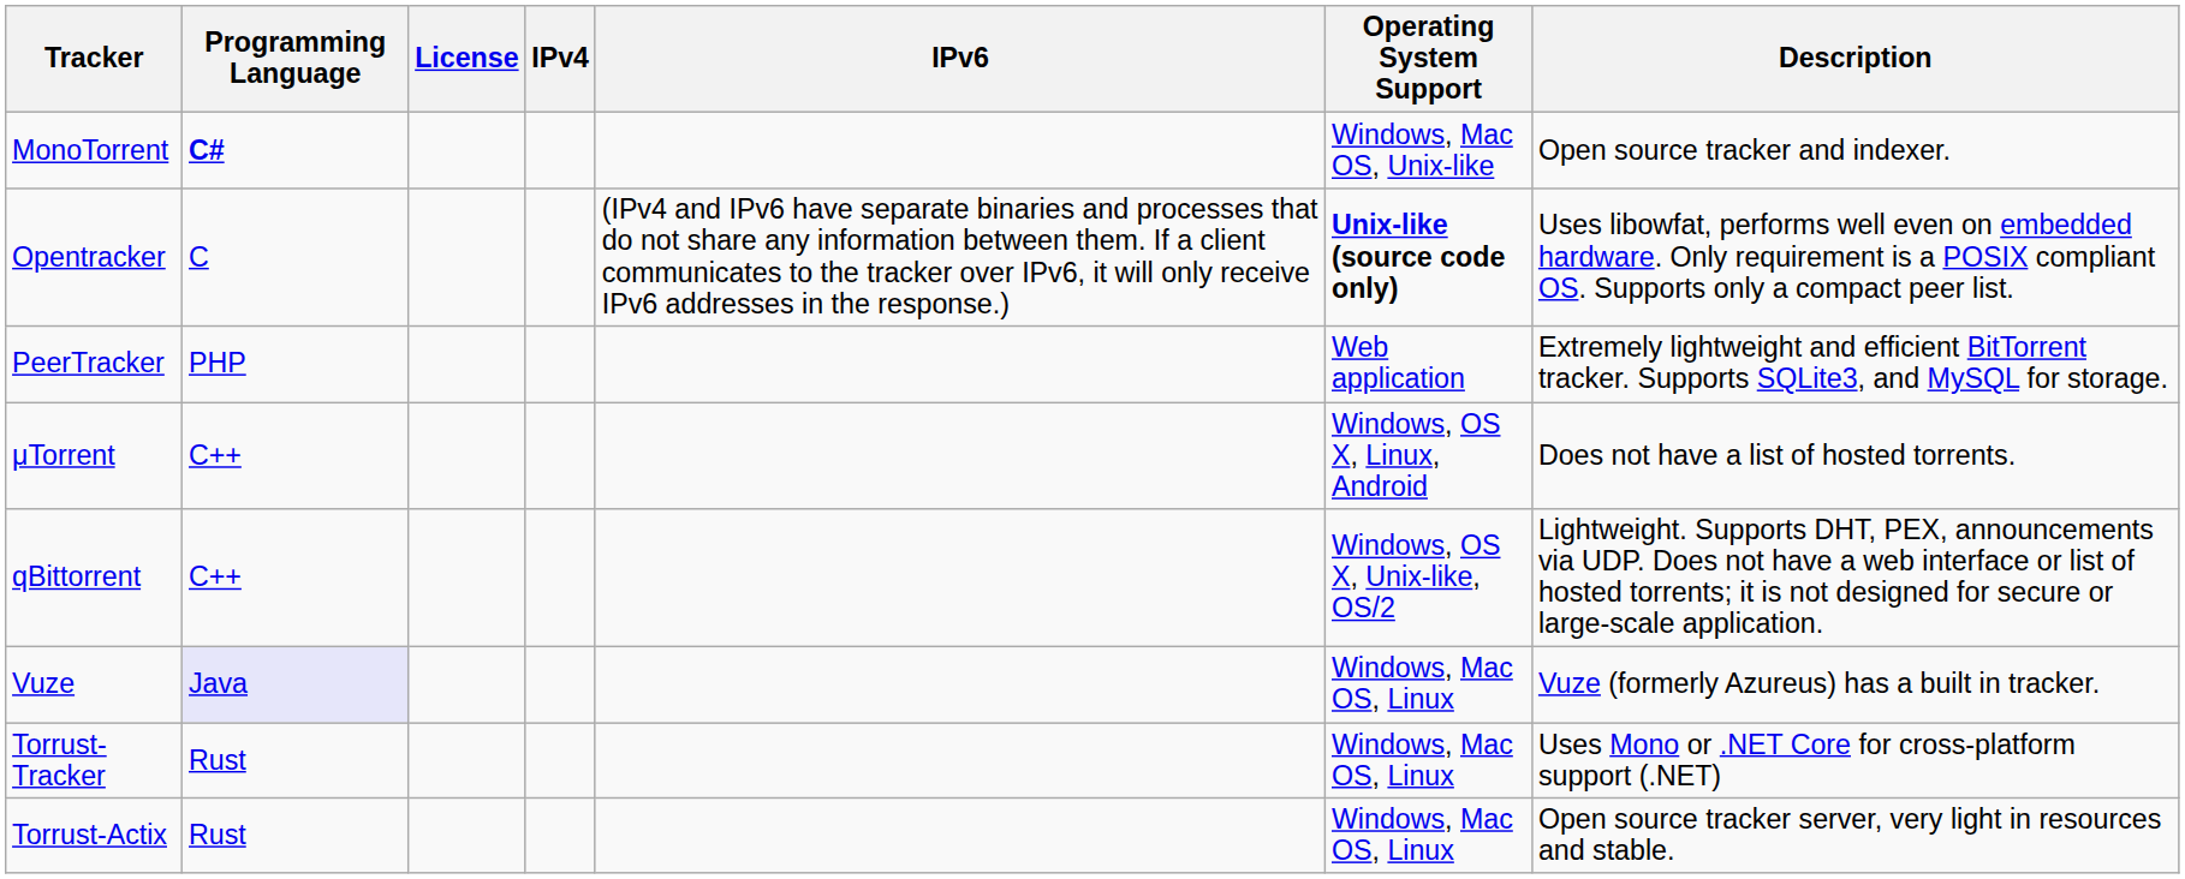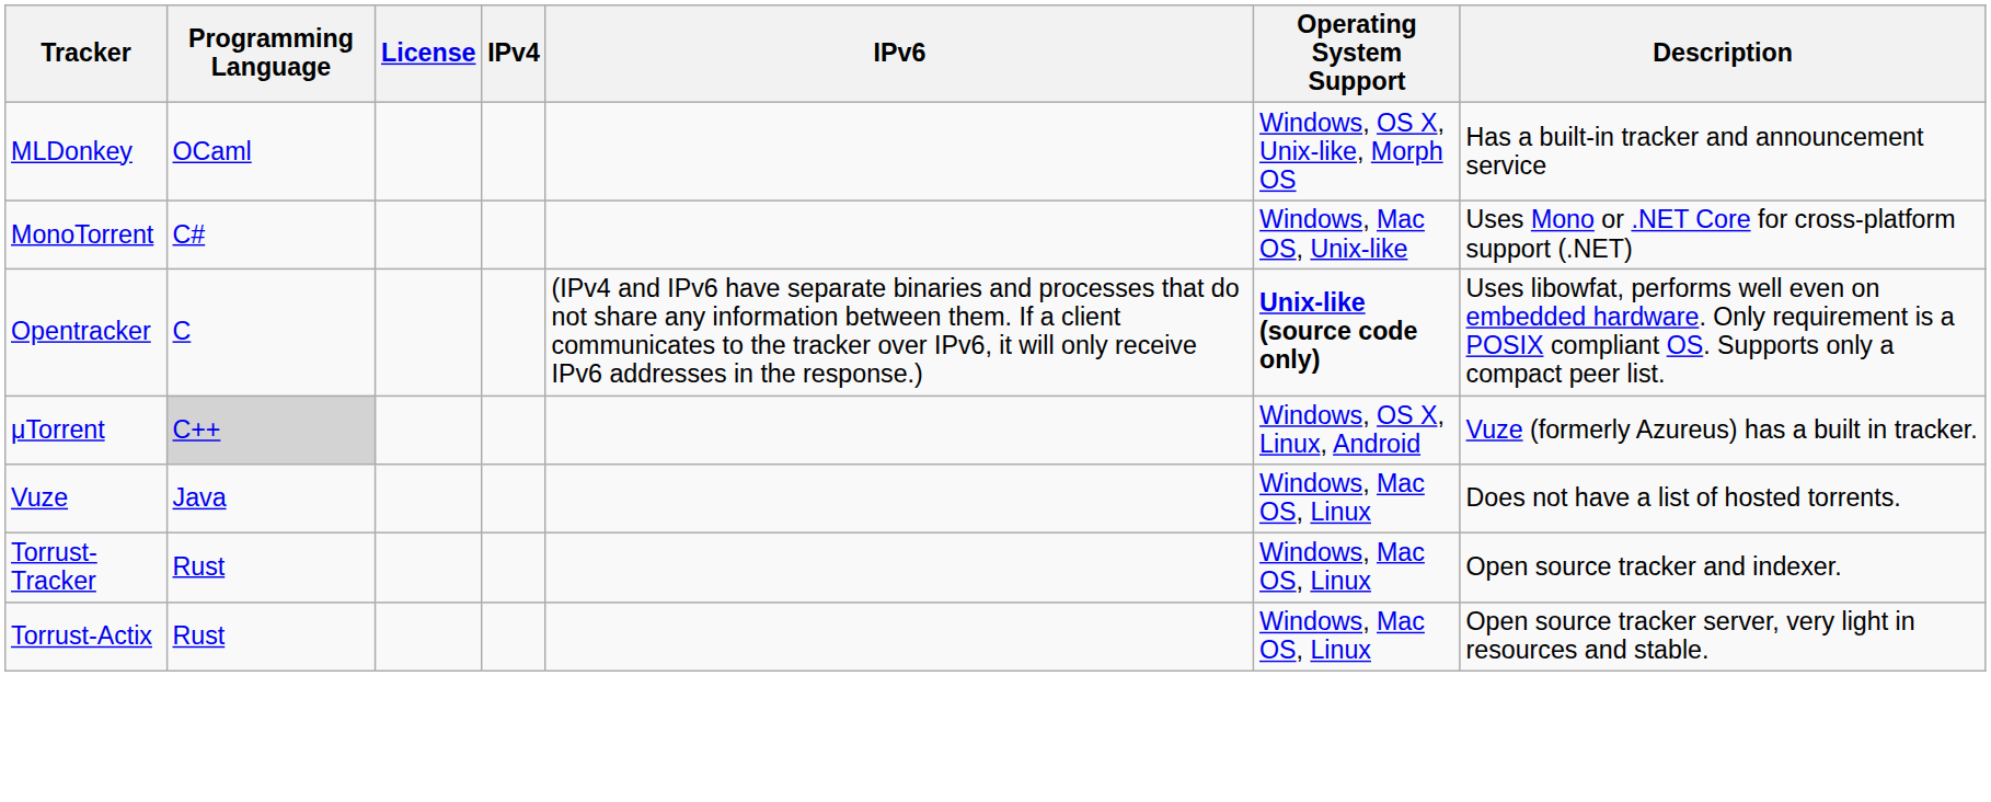+ row: MLDonkey | OCaml | Windows, OS X, Unix-like, Morph OS | Has a built-in tracker and announcement service
MonoTorrent | Programming Language: bold -> normal
MonoTorrent | Description: Open source tracker and indexer. -> Uses Mono or .NET Core for cross-platform support (.NET)
- row: PeerTracker | PHP | Web application | Extremely lightweight and efficient BitTorrent tracker. Supports SQLite3, and MySQL for storage.
μTorrent | Programming Language: no background -> lightgrey background
μTorrent | Description: Does not have a list of hosted torrents. -> Vuze (formerly Azureus) has a built in tracker.
- row: qBittorrent | C++ | Windows, OS X, Unix-like, OS/2 | Lightweight. Supports DHT, PEX, announcements via UDP. Does not have a web interface or list of hosted torrents; it is not designed for secure or large-scale application.
Vuze | Programming Language: lavender background -> no background
Vuze | Description: Vuze (formerly Azureus) has a built in tracker. -> Does not have a list of hosted torrents.
Torrust-Tracker | Description: Uses Mono or .NET Core for cross-platform support (.NET) -> Open source tracker and indexer.
